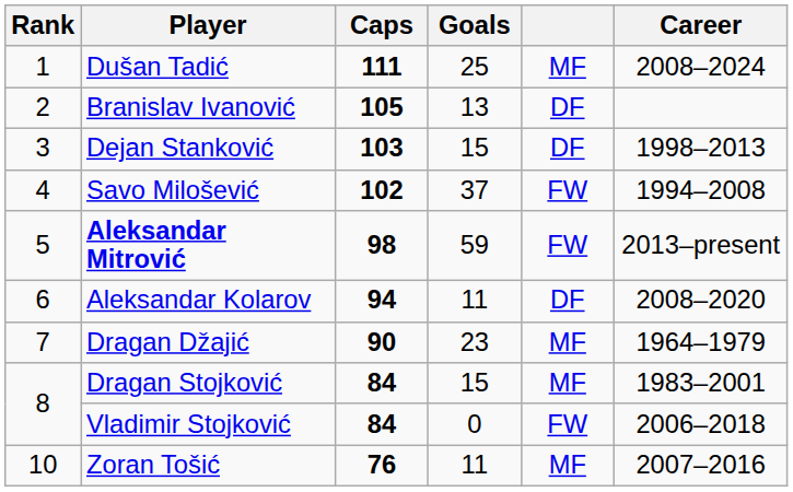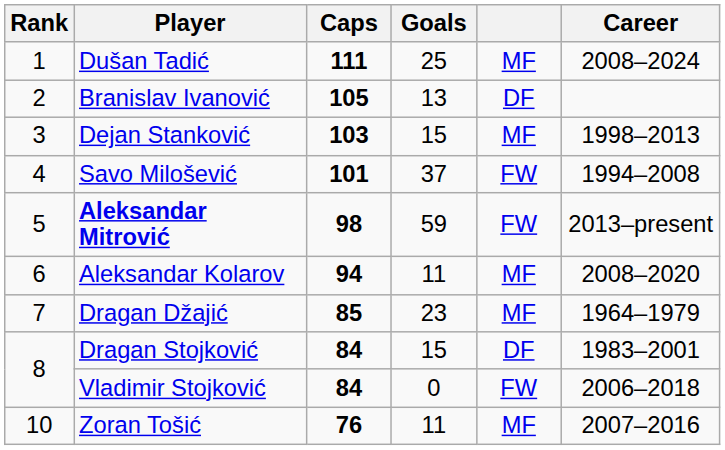Dejan Stanković | column 5: DF -> MF
Savo Milošević | Caps: 102 -> 101
Aleksandar Kolarov | column 5: DF -> MF
Dragan Džajić | Caps: 90 -> 85
Dragan Stojković | column 5: MF -> DF
